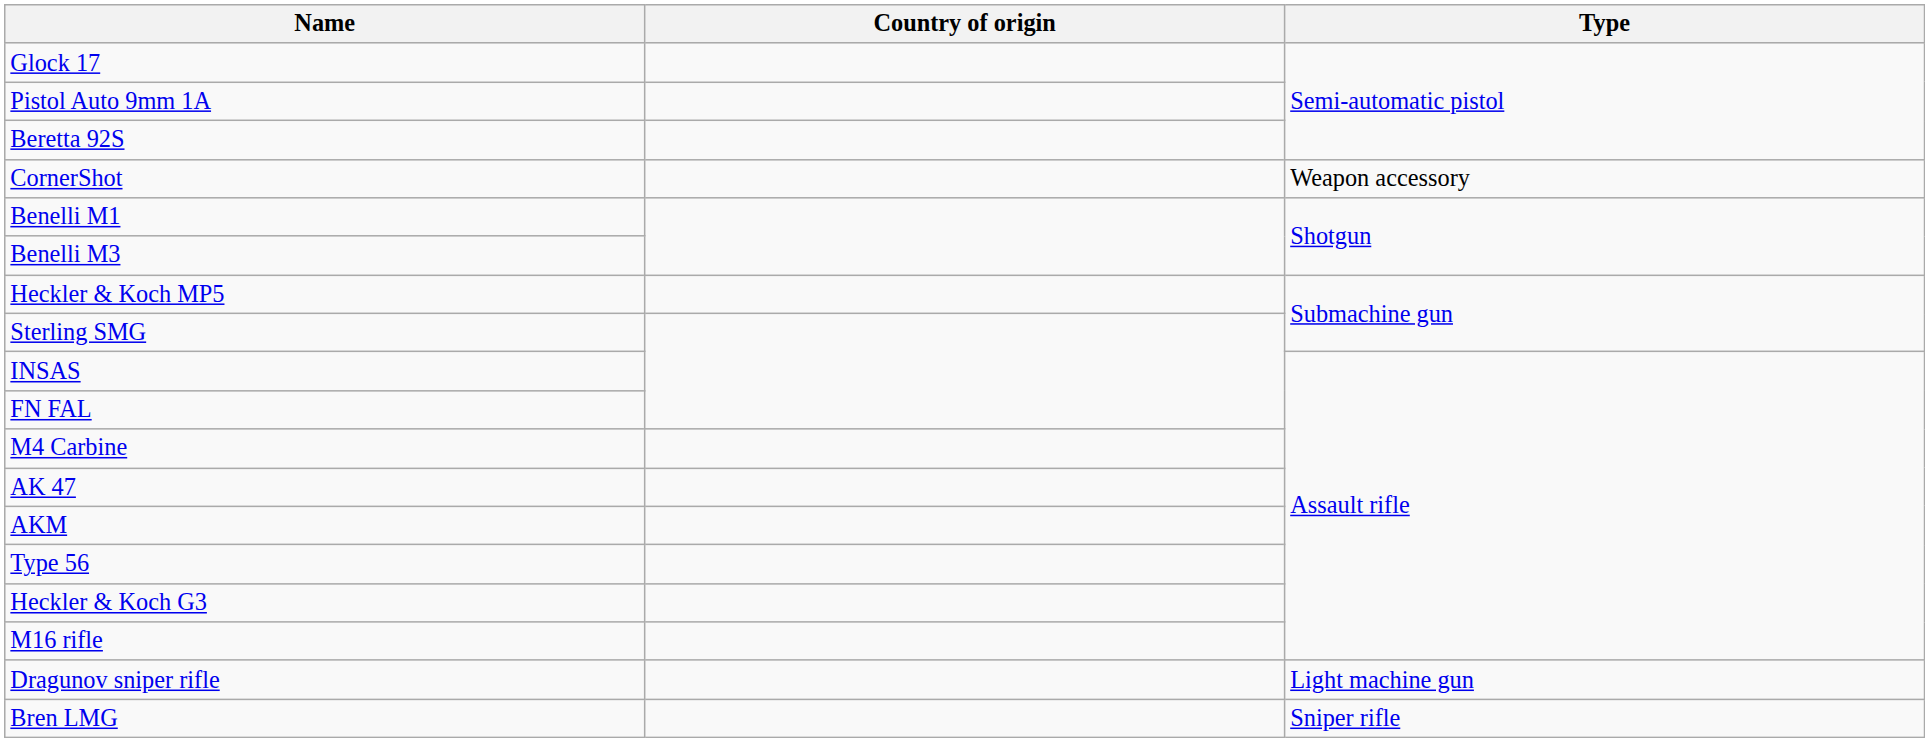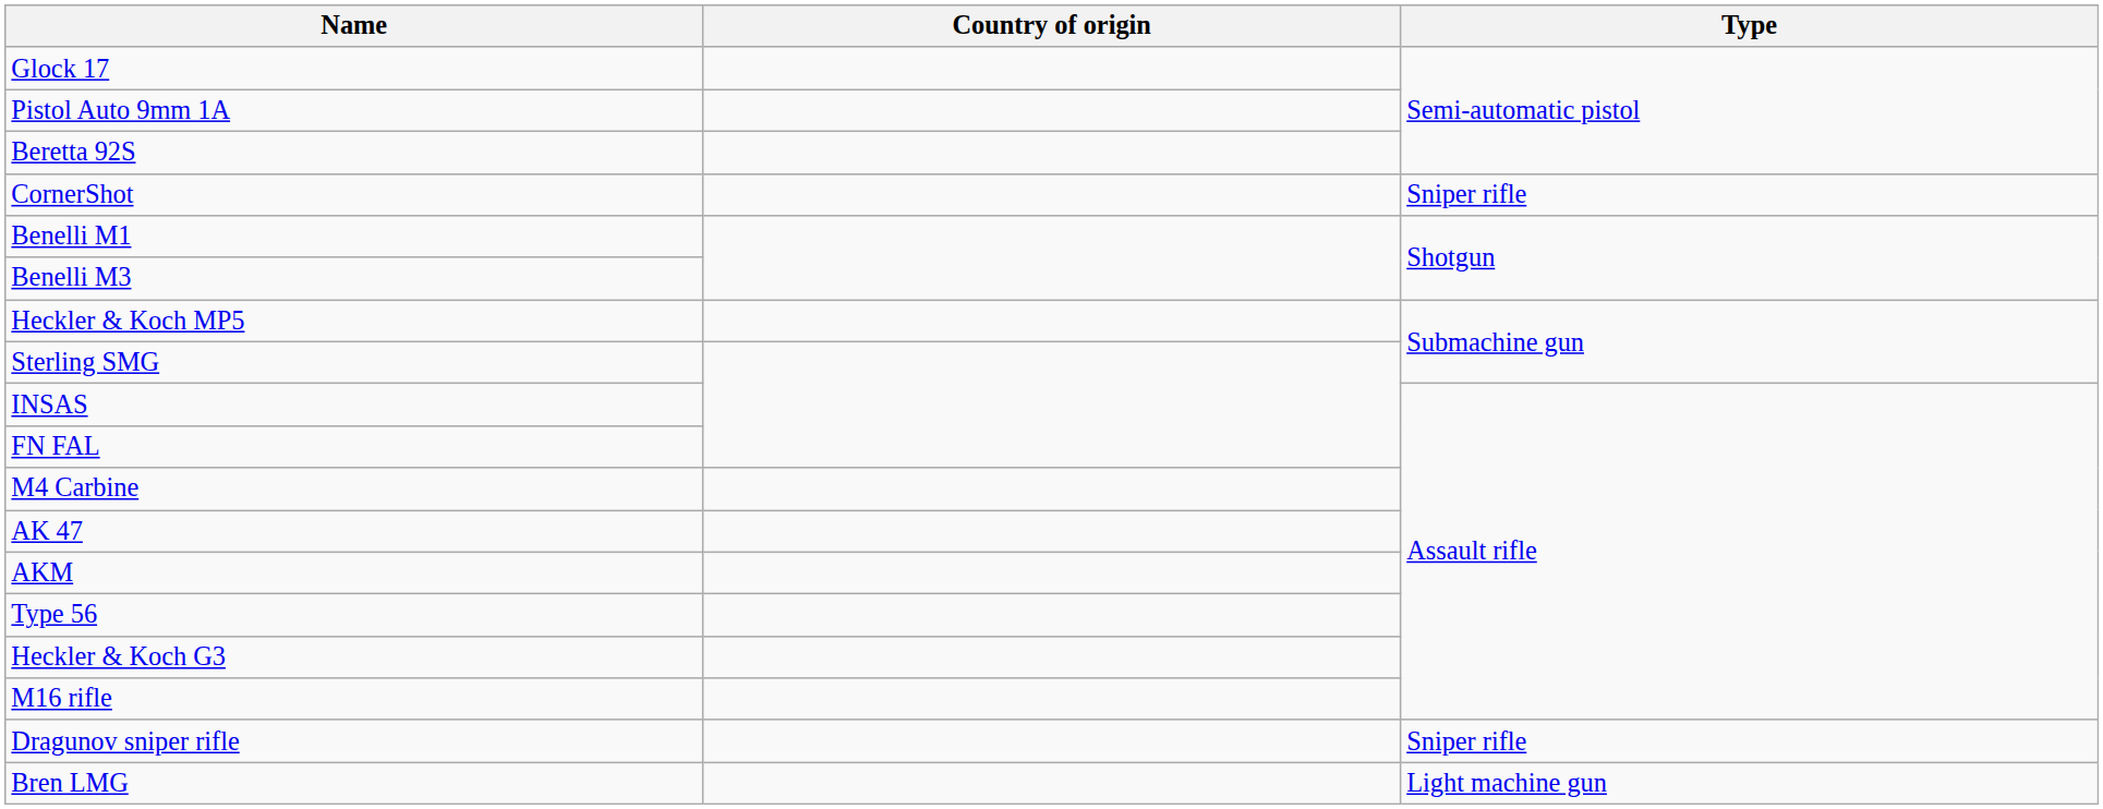CornerShot | Type: Weapon accessory -> Sniper rifle
Dragunov sniper rifle | Type: Light machine gun -> Sniper rifle
Bren LMG | Type: Sniper rifle -> Light machine gun
